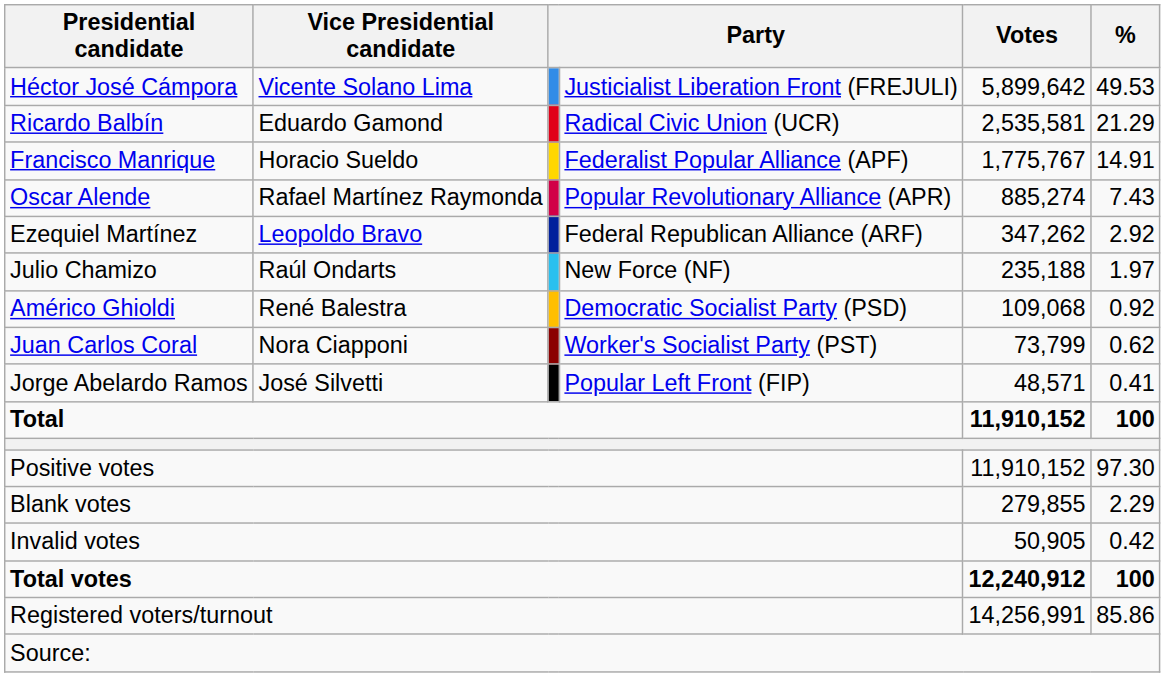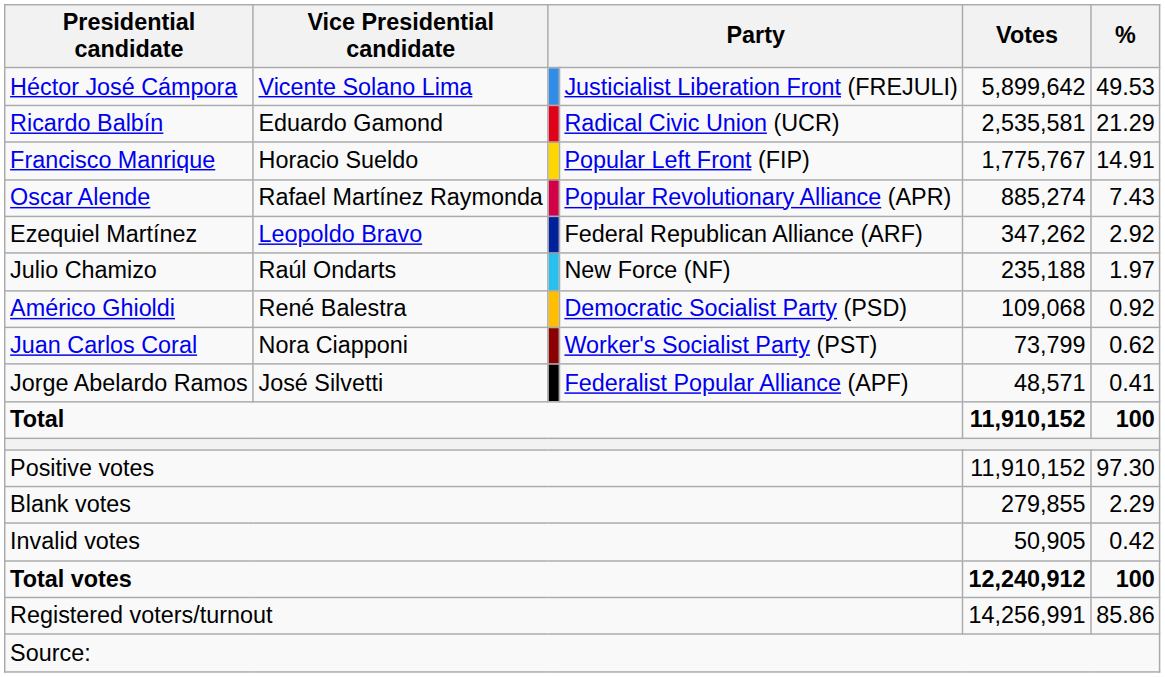Francisco Manrique | column 4: Federalist Popular Alliance (APF) -> Popular Left Front (FIP)
Jorge Abelardo Ramos | column 4: Popular Left Front (FIP) -> Federalist Popular Alliance (APF)
